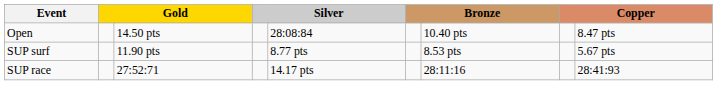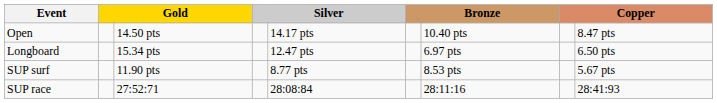Open | column 5: 28:08:84 -> 14.17 pts
+ row: Longboard | 15.34 pts | 12.47 pts | 6.97 pts | 6.50 pts
SUP race | column 5: 14.17 pts -> 28:08:84
